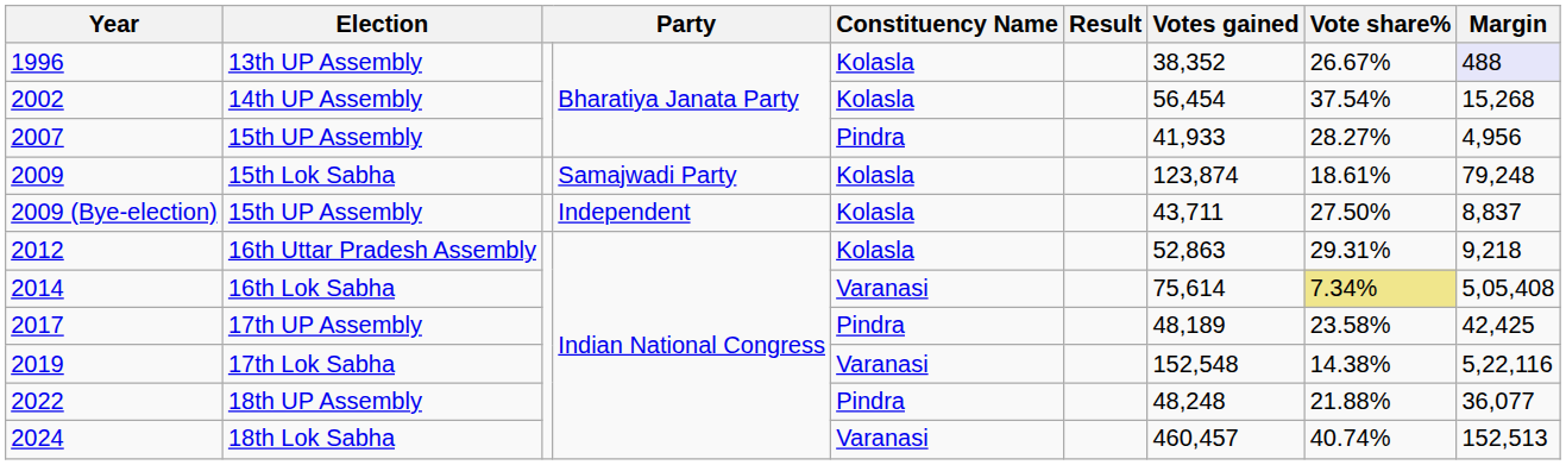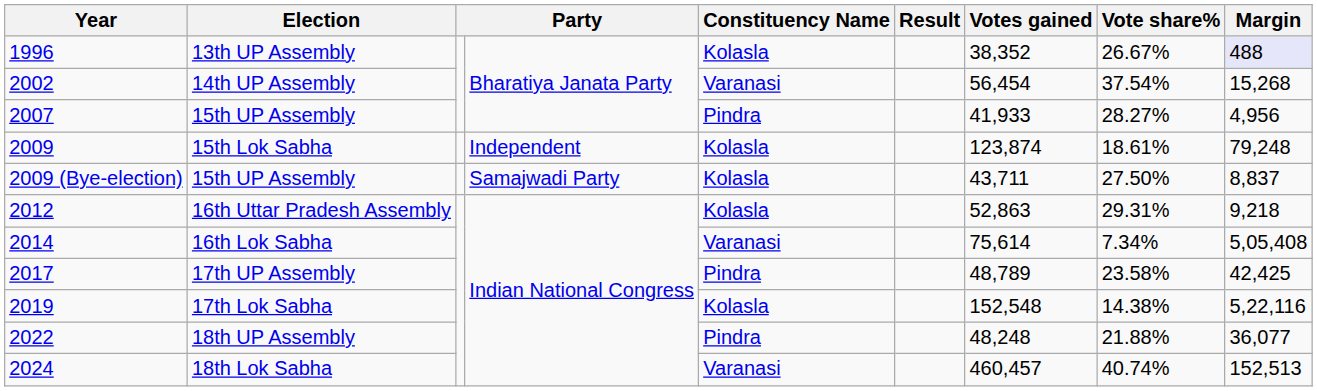14th UP Assembly | Constituency Name: Kolasla -> Varanasi
15th Lok Sabha | column 4: Samajwadi Party -> Independent
2009 (Bye-election) / 15th UP Assembly | column 4: Independent -> Samajwadi Party
16th Lok Sabha | Vote share%: khaki background -> no background
17th UP Assembly | Votes gained: 48,189 -> 48,789
17th Lok Sabha | Constituency Name: Varanasi -> Kolasla
